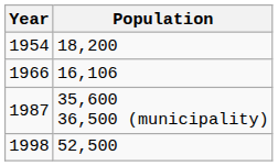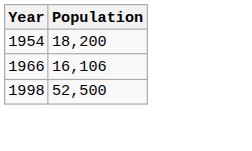- row: 1987 | 35,600 36,500 (municipality)
